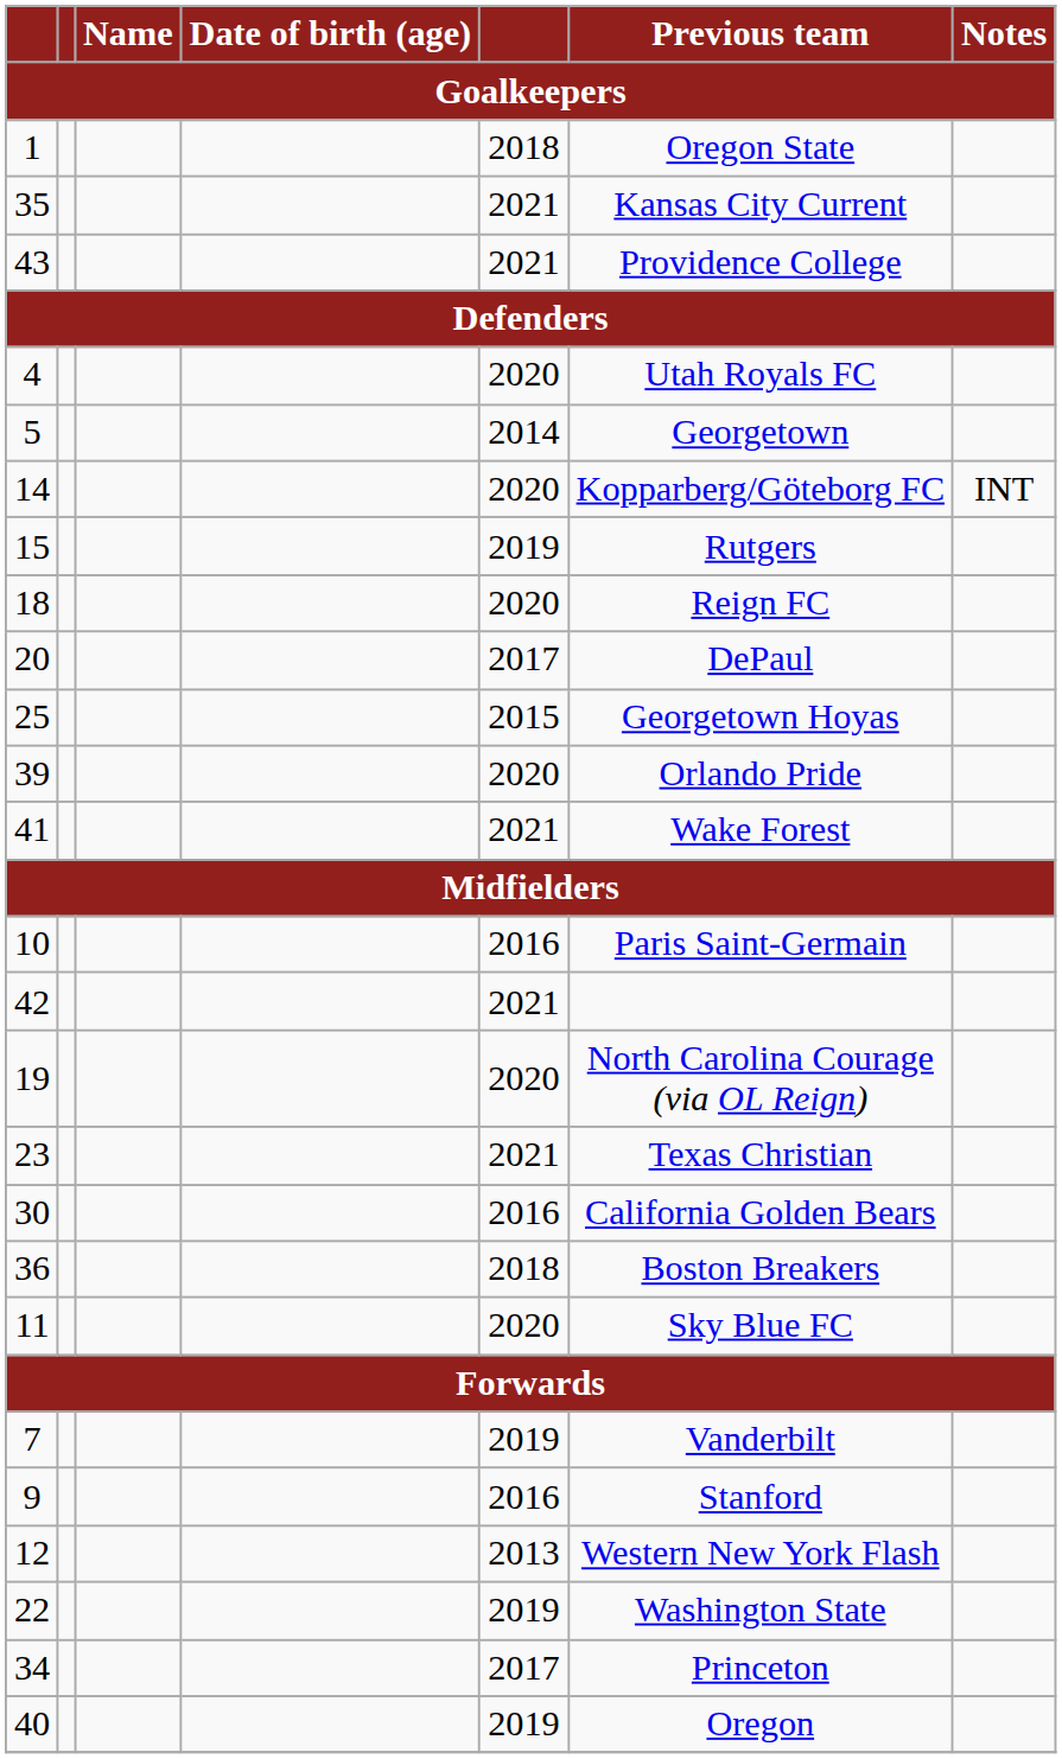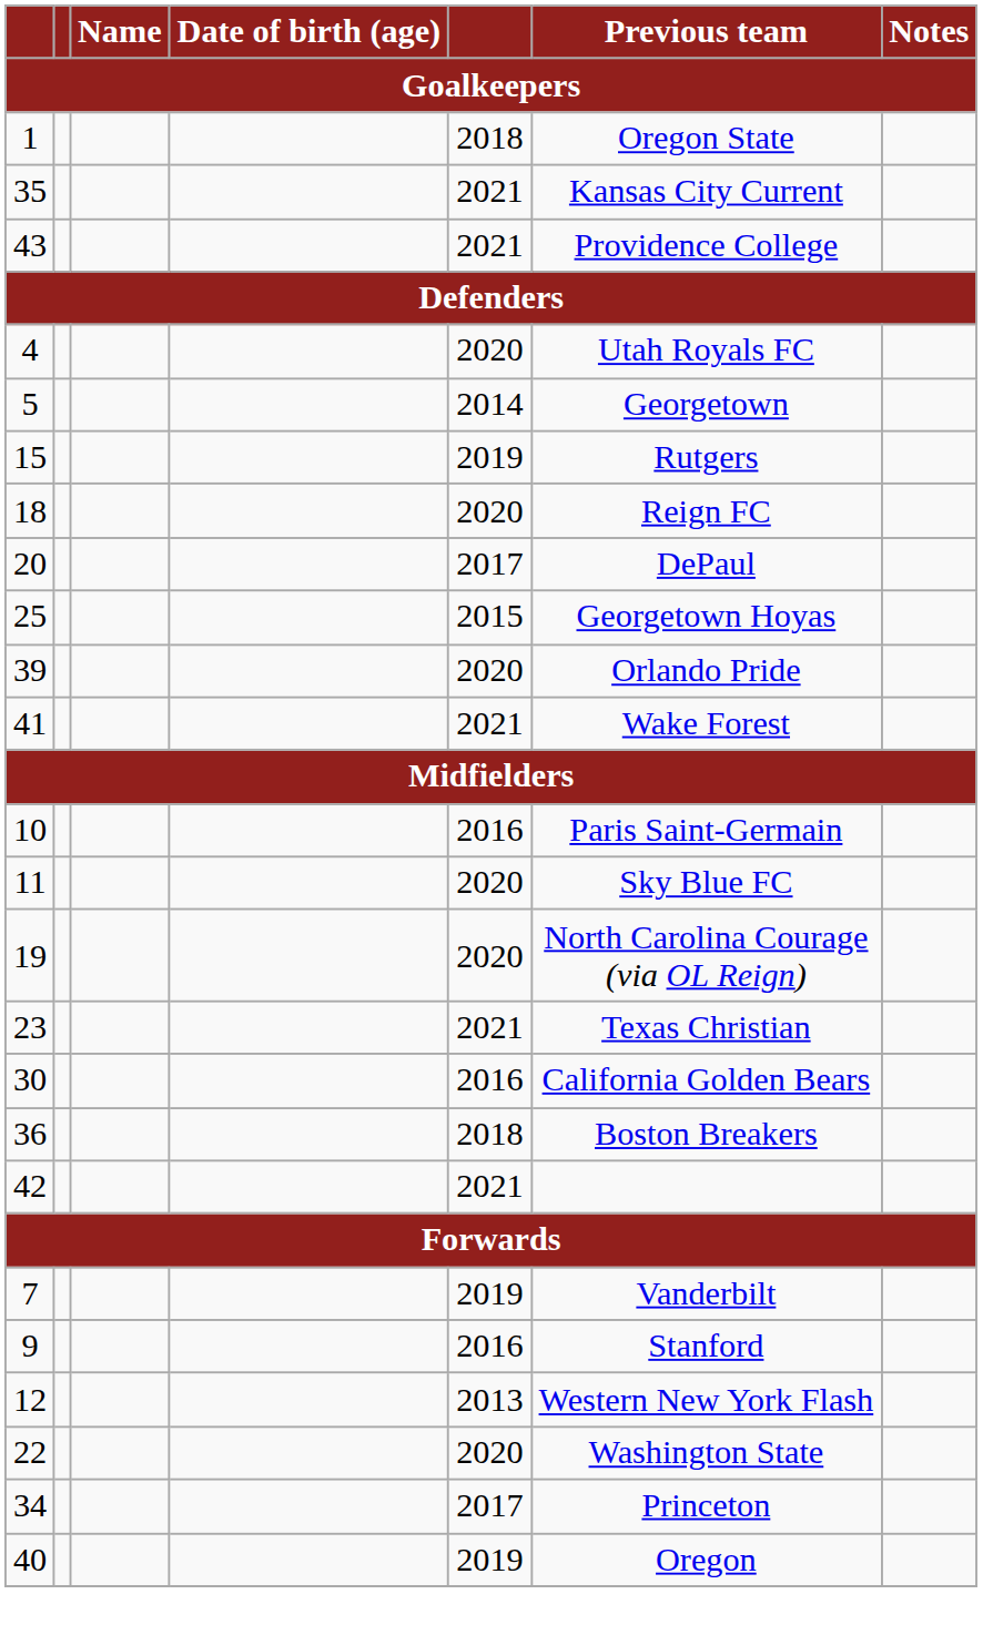- row: 14 | 2020 | Kopparberg/Göteborg FC | INT
rows swapped: 11 <-> 42
22 | column 5: 2019 -> 2020
